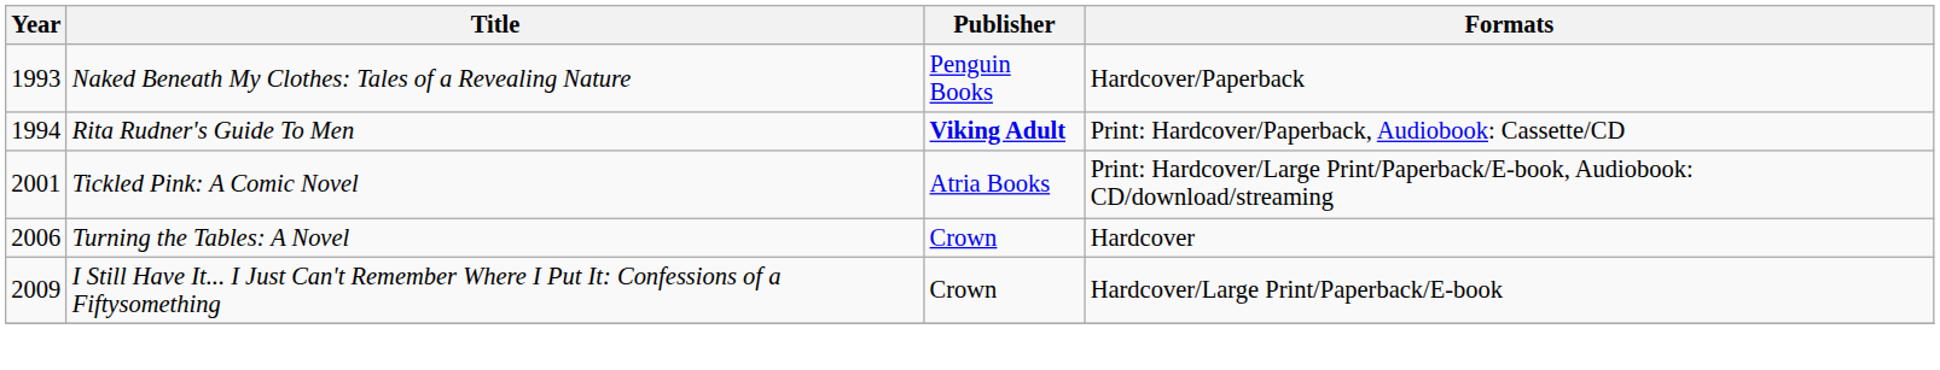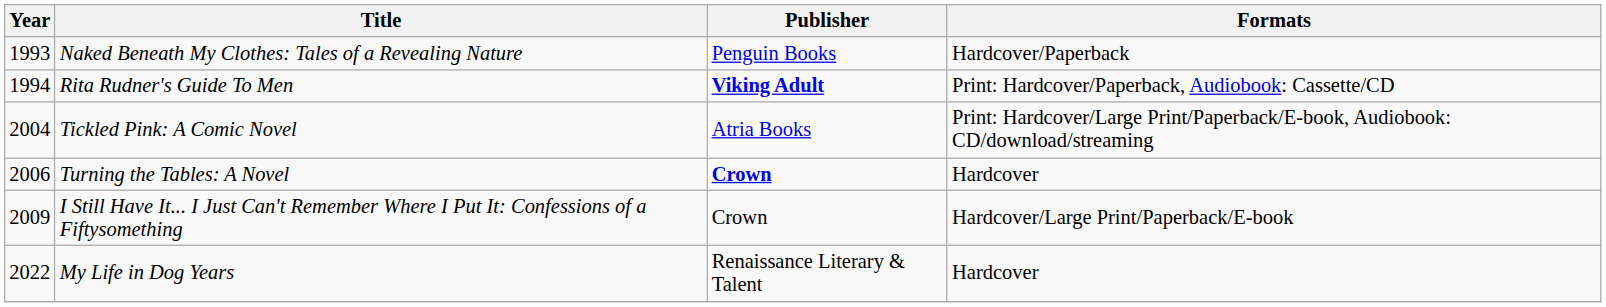Tickled Pink: A Comic Novel | Year: 2001 -> 2004
Turning the Tables: A Novel | Publisher: normal -> bold
+ row: 2022 | My Life in Dog Years | Renaissance Literary & Talent | Hardcover
